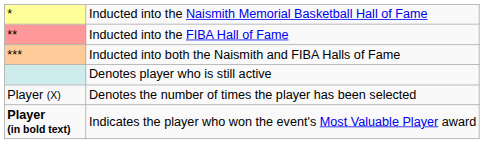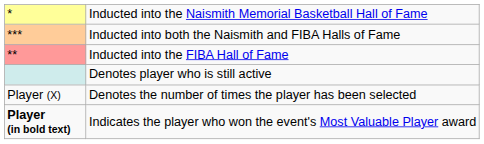rows swapped: Inducted into the FIBA Hall of Fame <-> Inducted into both the Naismith and FIBA Halls of Fame
